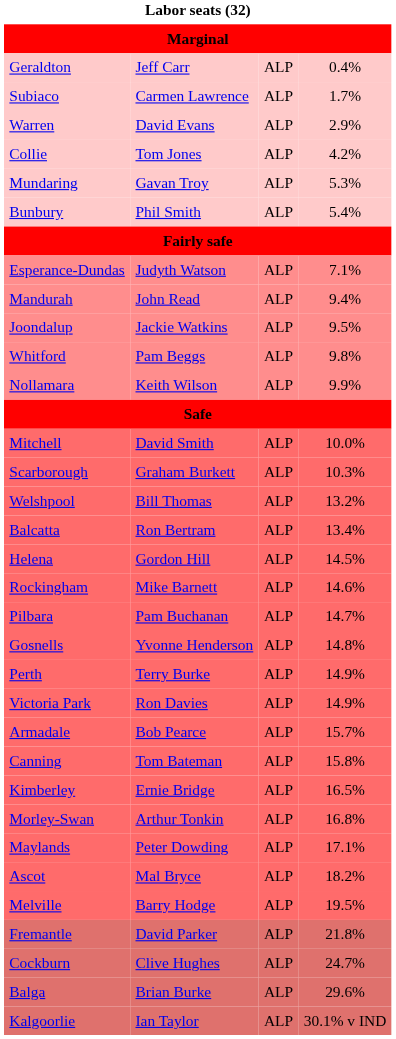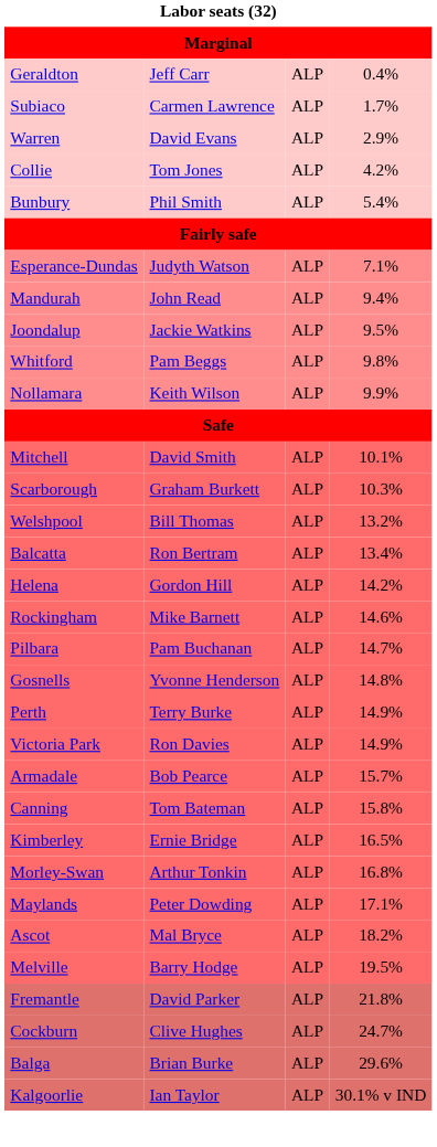- row: Mundaring | Gavan Troy | ALP | 5.3%
Mitchell | column 4: 10.0% -> 10.1%
Helena | column 4: 14.5% -> 14.2%
